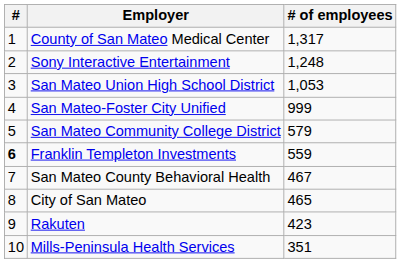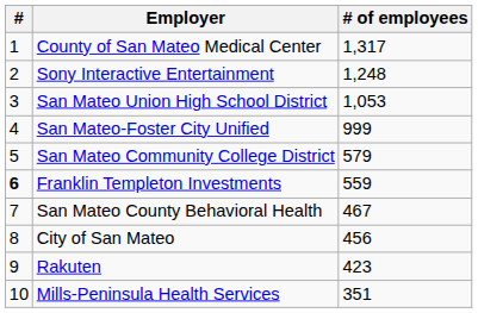City of San Mateo | # of employees: 465 -> 456
